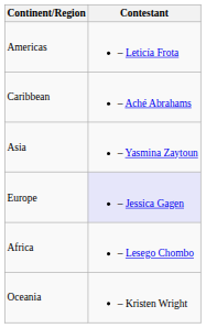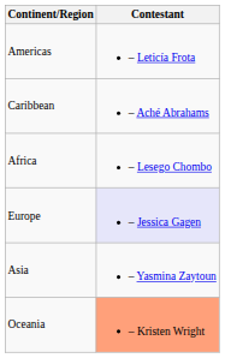rows swapped: Africa <-> Asia
Oceania | Contestant: no background -> lightsalmon background
